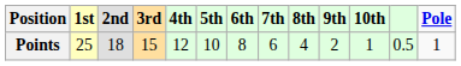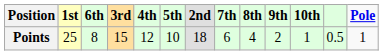columns swapped: 2nd <-> 6th
